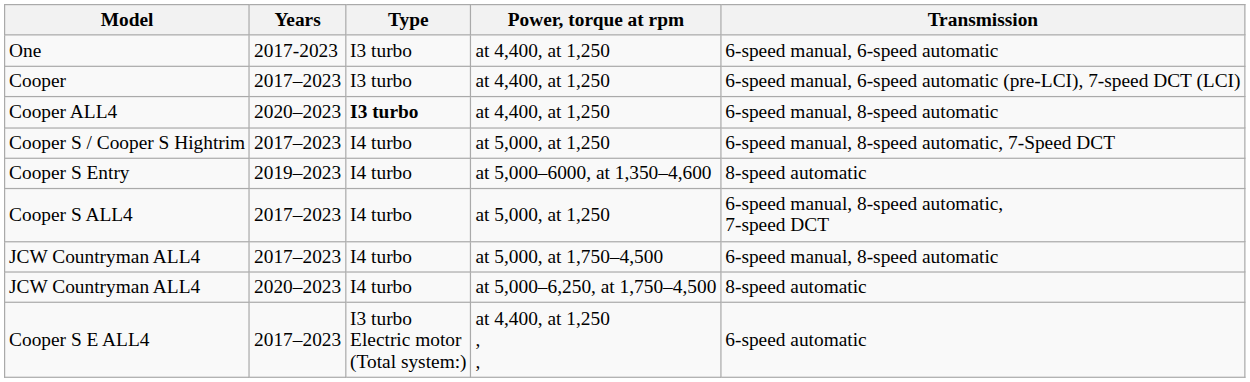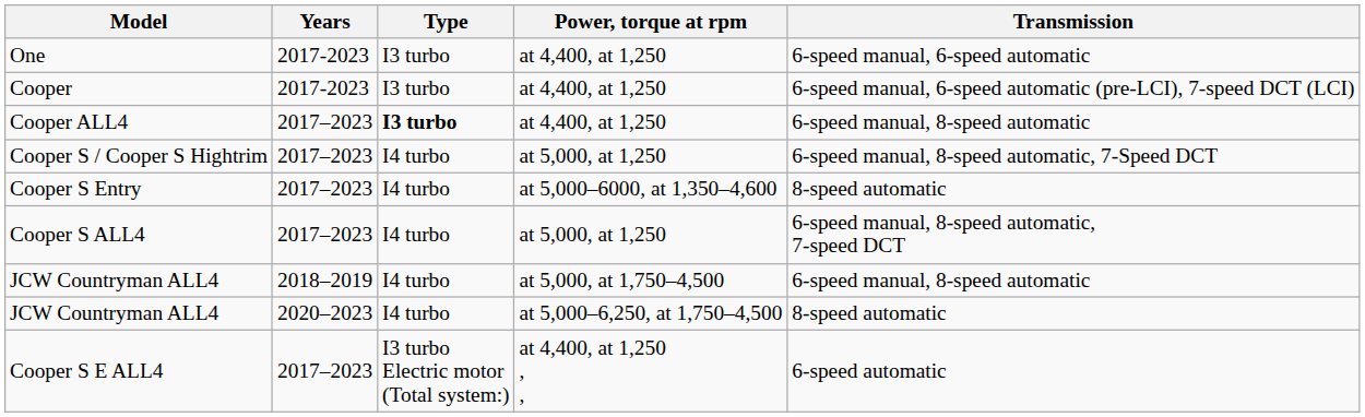Cooper | Years: 2017–2023 -> 2017-2023
Cooper ALL4 | Years: 2020–2023 -> 2017–2023
Cooper S Entry | Years: 2019–2023 -> 2017–2023
JCW Countryman ALL4 / at 5,000, at 1,750–4,500 | Years: 2017–2023 -> 2018–2019
